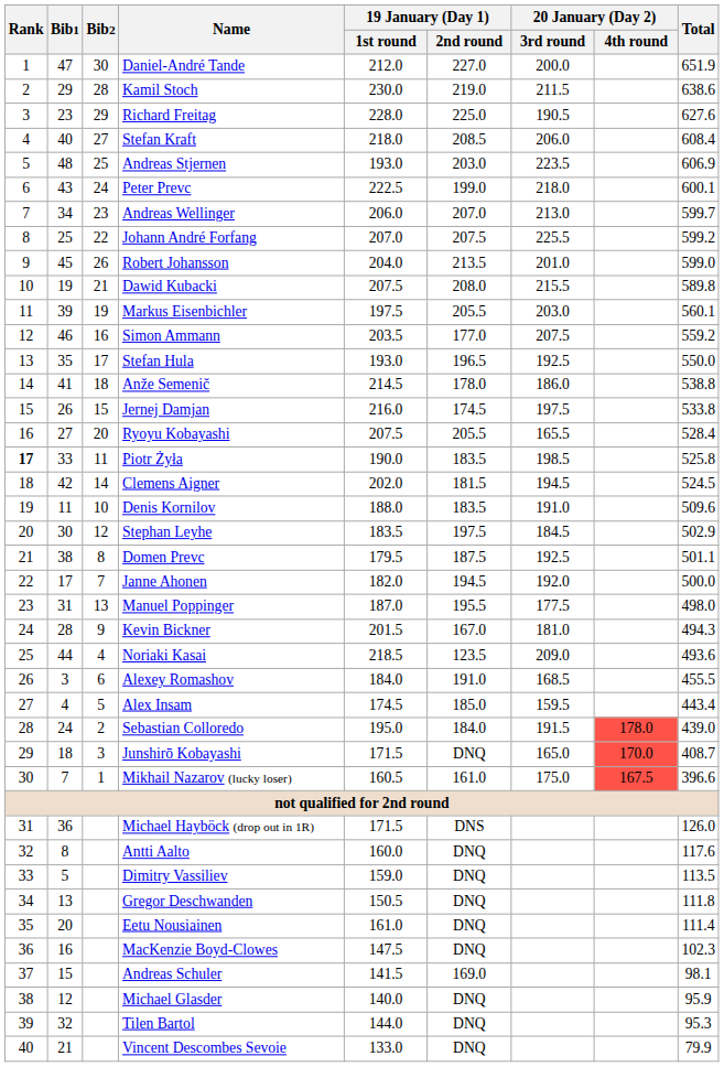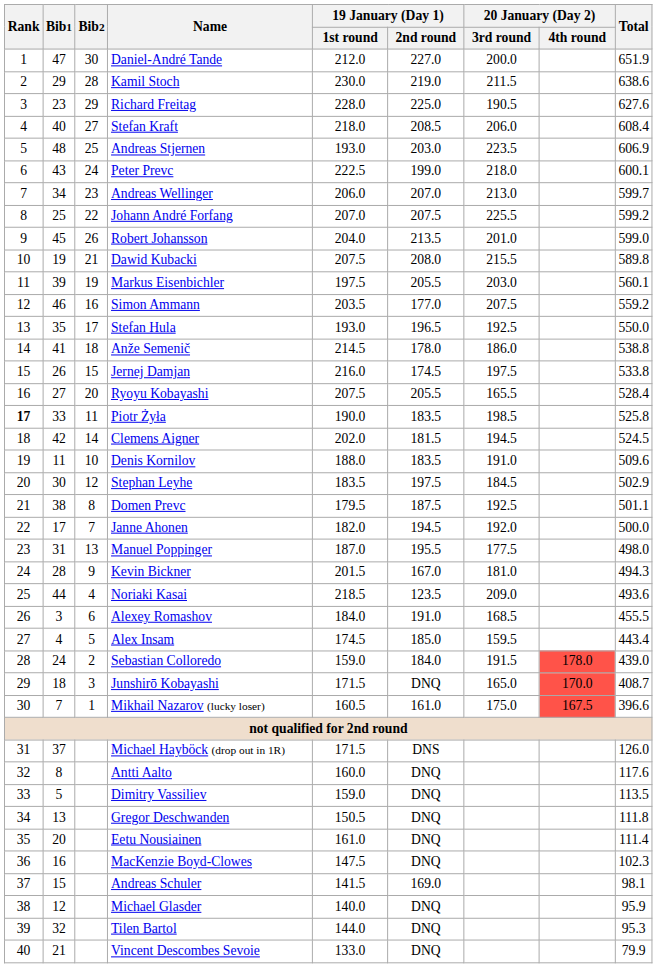Sebastian Colloredo | 19 January (Day 1) / 1st round: 195.0 -> 159.0
Michael Hayböck (drop out in 1R) | Bib1: 36 -> 37
